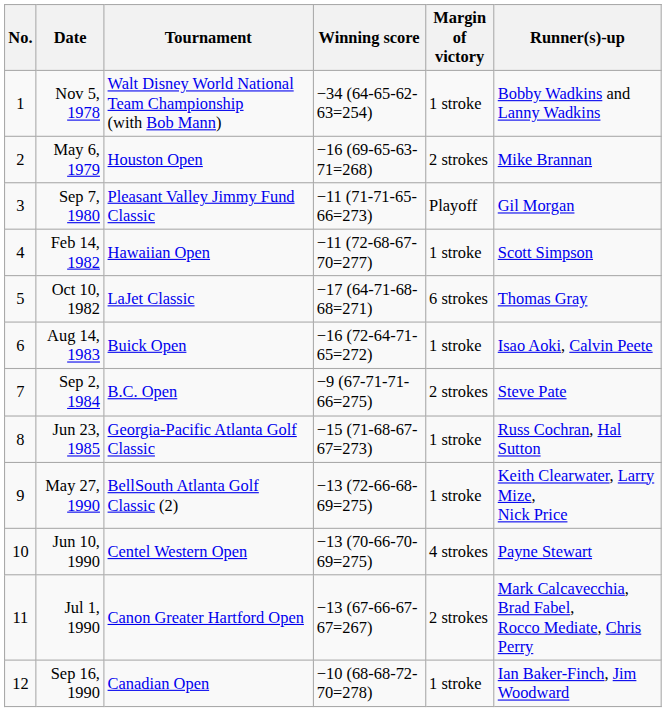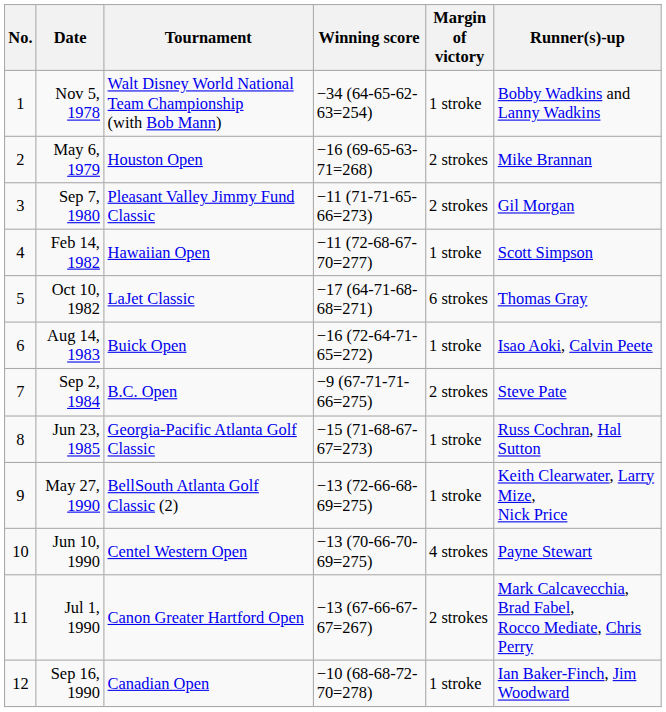Sep 7, 1980 | Margin of victory: Playoff -> 2 strokes
